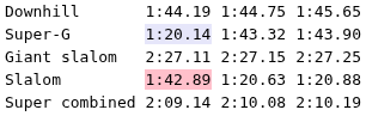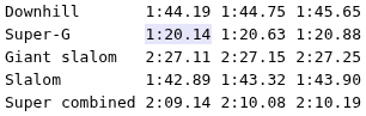Super-G | column 5: 1:43.32 -> 1:20.63
Super-G | column 7: 1:43.90 -> 1:20.88
Slalom | column 3: pink background -> no background
Slalom | column 5: 1:20.63 -> 1:43.32
Slalom | column 7: 1:20.88 -> 1:43.90
